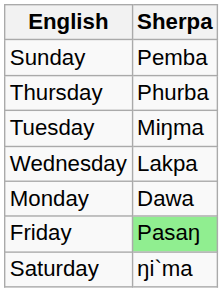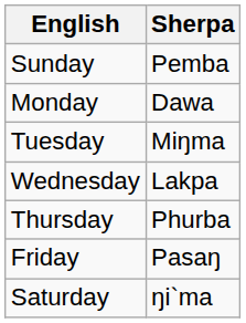rows swapped: Monday <-> Thursday
Friday | Sherpa: lightgreen background -> no background
